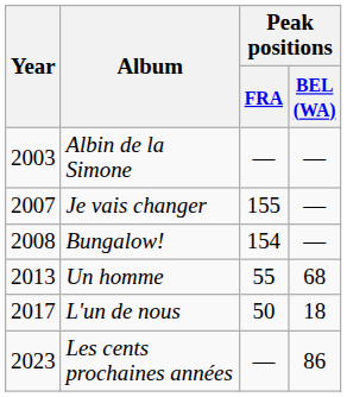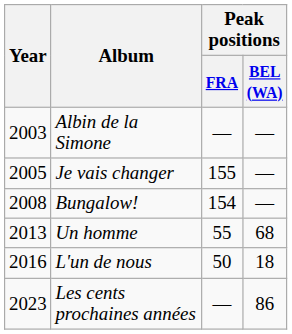Je vais changer | Year: 2007 -> 2005
L'un de nous | Year: 2017 -> 2016
